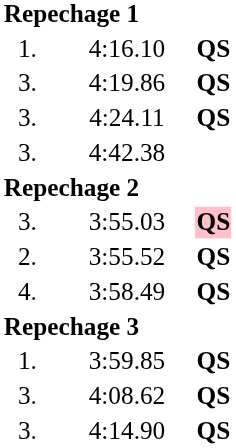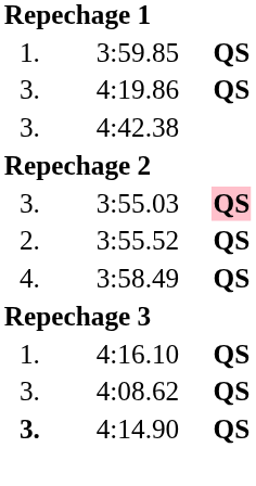rows swapped: 4:16.10 <-> 3:59.85
- row: 3. | 4:24.11 | QS
4:14.90 | column 1: normal -> bold
